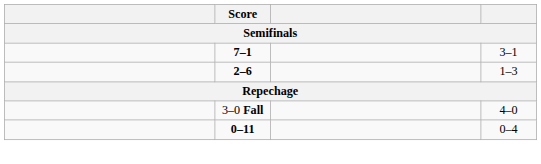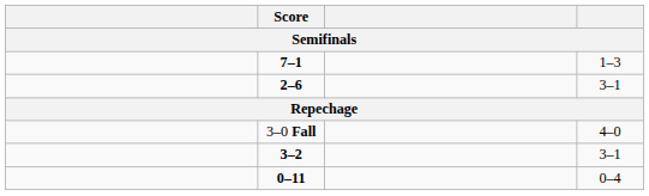7–1 | column 4: 3–1 -> 1–3
2–6 | column 4: 1–3 -> 3–1
+ row: 3–2 | 3–1
